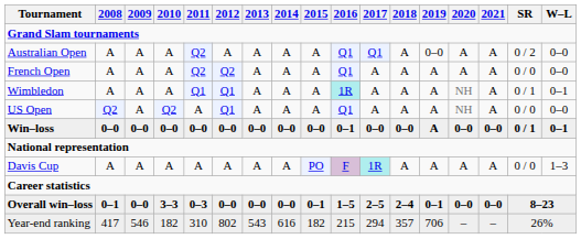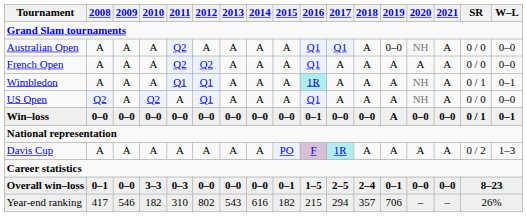Australian Open | 2020: A -> NH
Australian Open | SR: 0 / 2 -> 0 / 0
Davis Cup | SR: 0 / 0 -> 0 / 2
